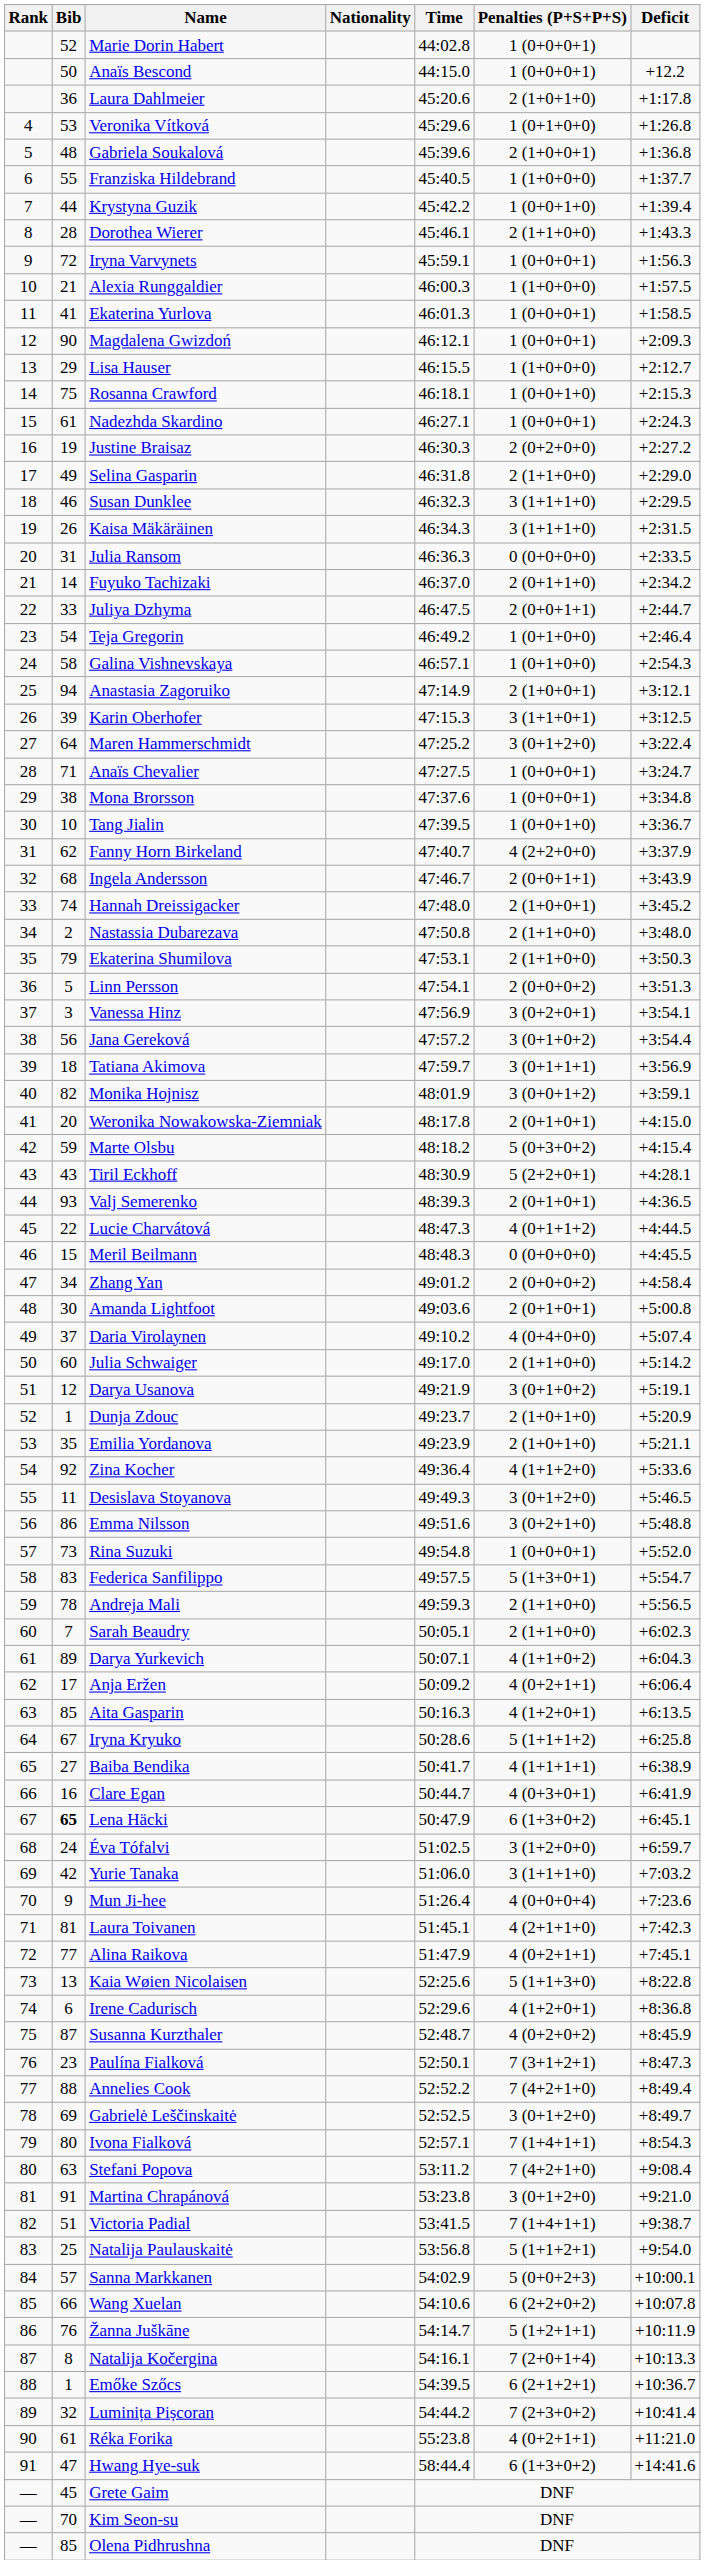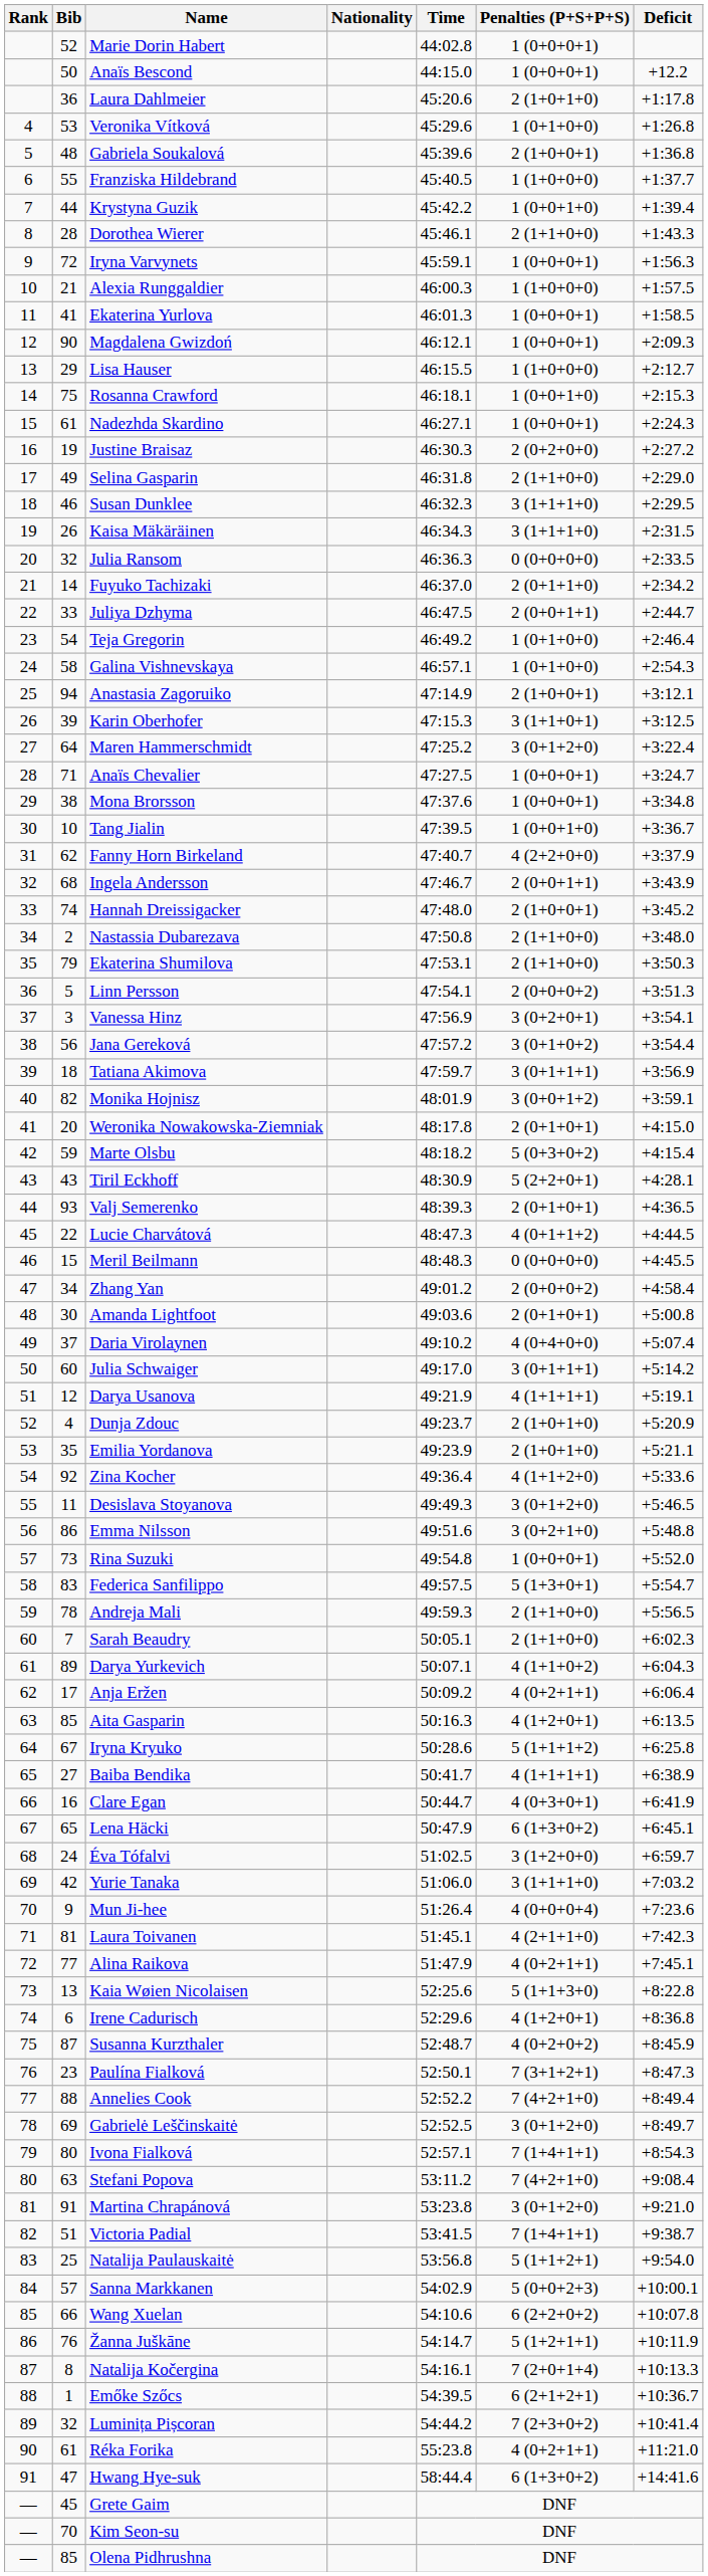Julia Ransom | Bib: 31 -> 32
Julia Schwaiger | Penalties (P+S+P+S): 2 (1+1+0+0) -> 3 (0+1+1+1)
Darya Usanova | Penalties (P+S+P+S): 3 (0+1+0+2) -> 4 (1+1+1+1)
Dunja Zdouc | Bib: 1 -> 4
Lena Häcki | Bib: bold -> normal
